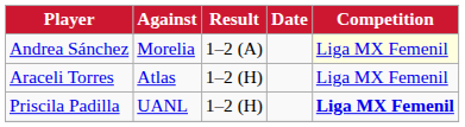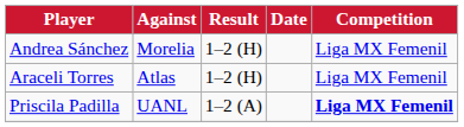Andrea Sánchez | Result: 1–2 (A) -> 1–2 (H)
Andrea Sánchez | Competition: lightyellow background -> no background
Priscila Padilla | Result: 1–2 (H) -> 1–2 (A)
